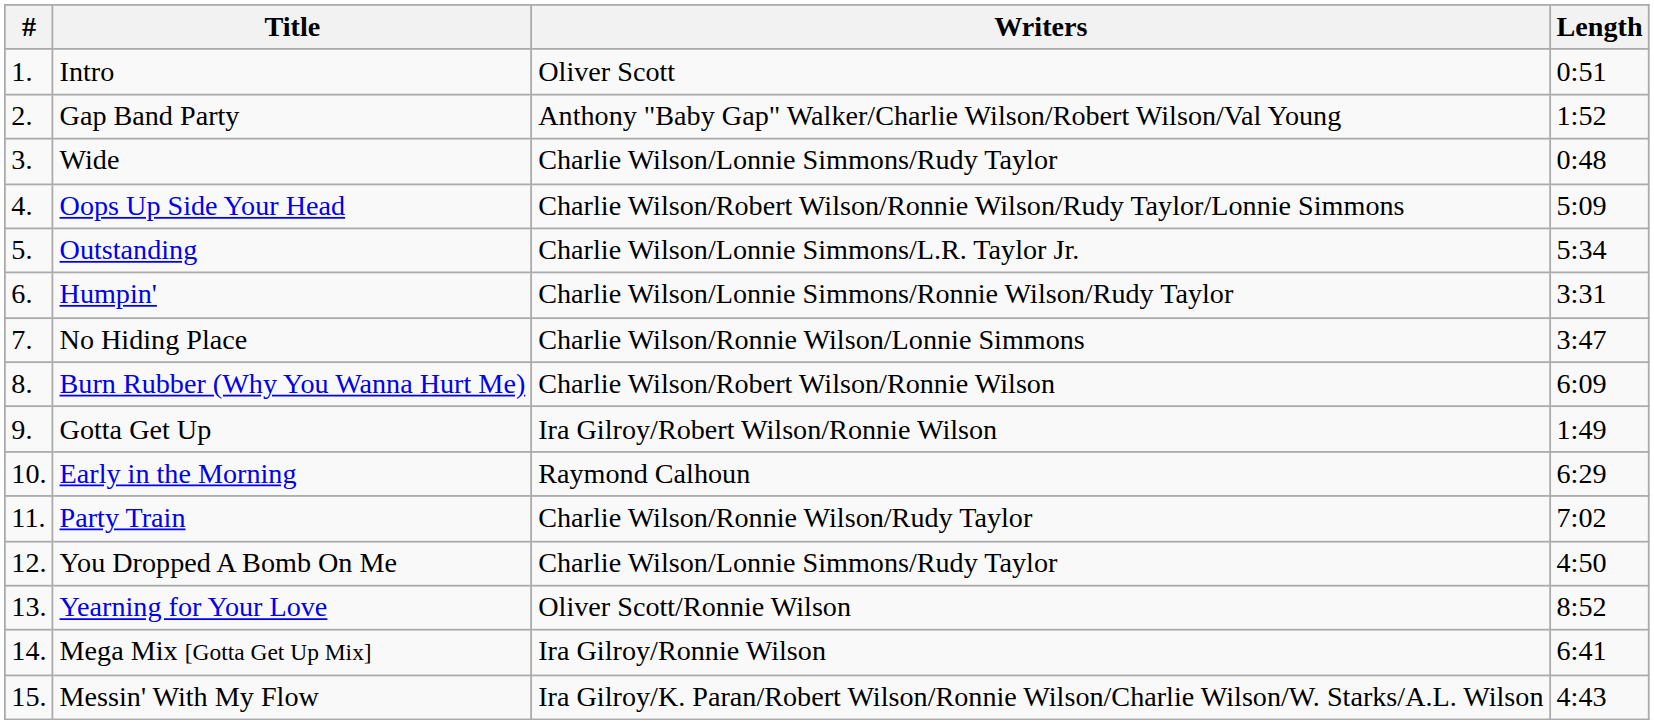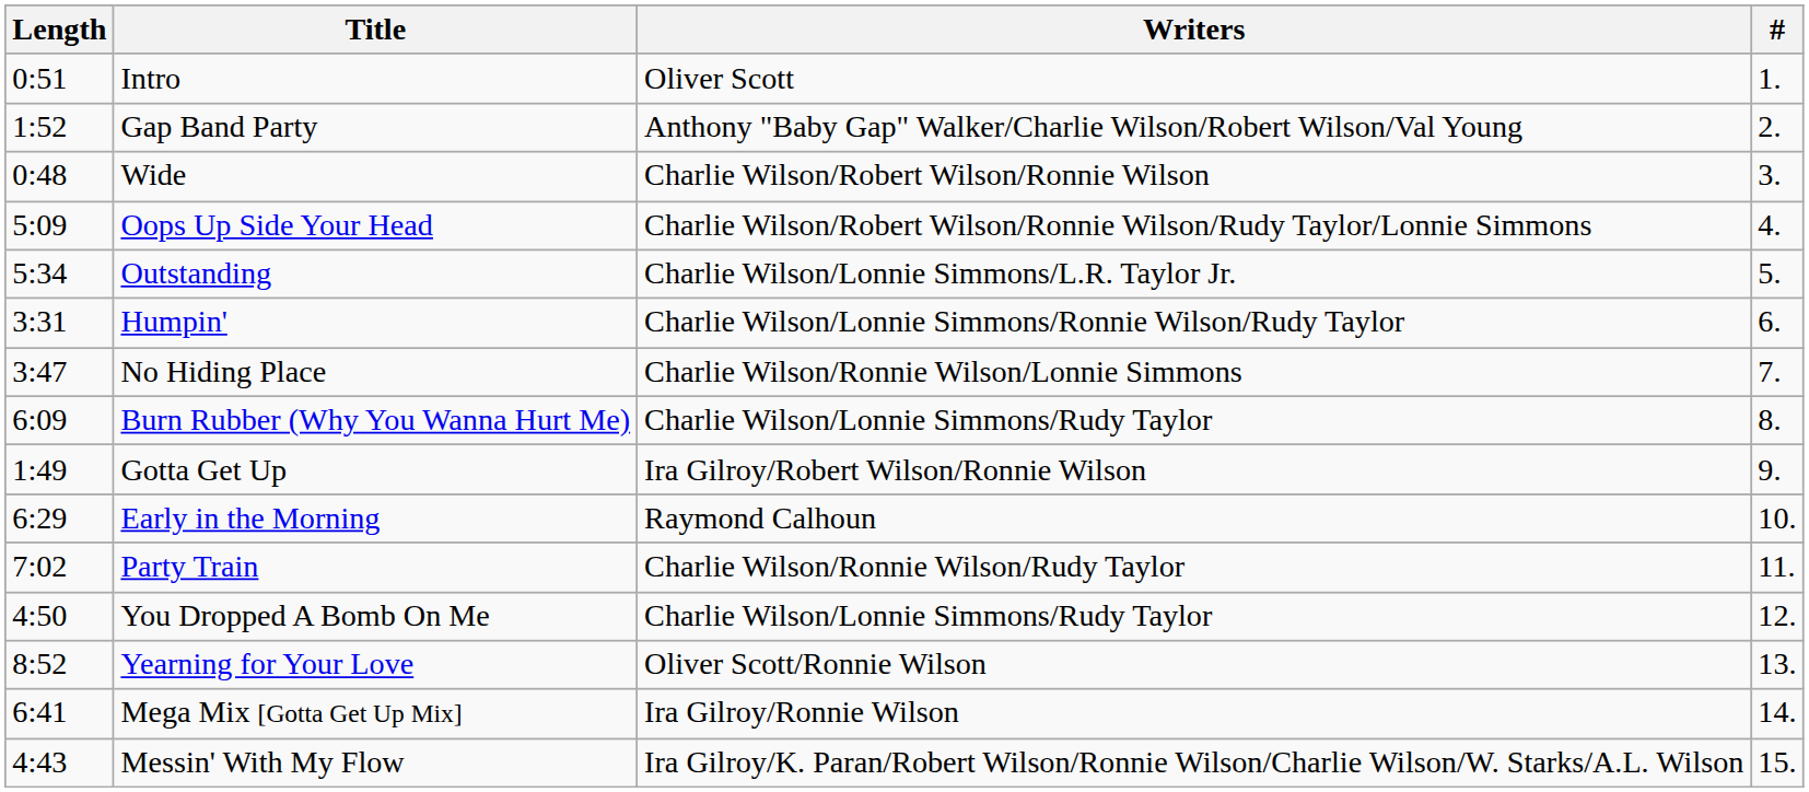columns swapped: # <-> Length
Wide | Writers: Charlie Wilson/Lonnie Simmons/Rudy Taylor -> Charlie Wilson/Robert Wilson/Ronnie Wilson
Burn Rubber (Why You Wanna Hurt Me) | Writers: Charlie Wilson/Robert Wilson/Ronnie Wilson -> Charlie Wilson/Lonnie Simmons/Rudy Taylor
